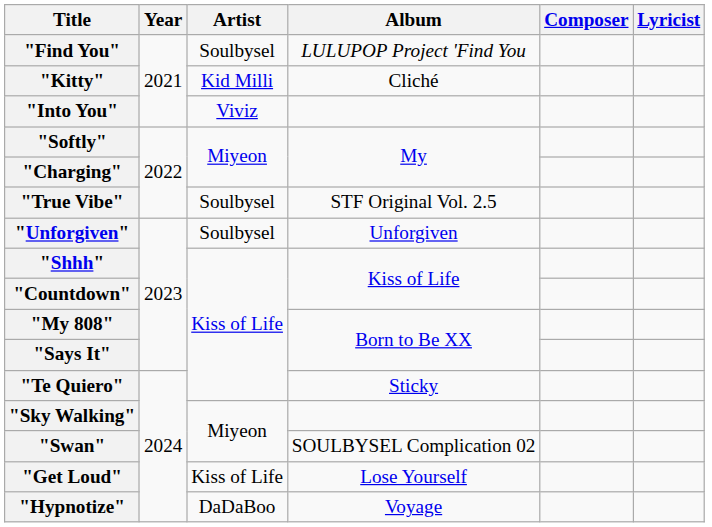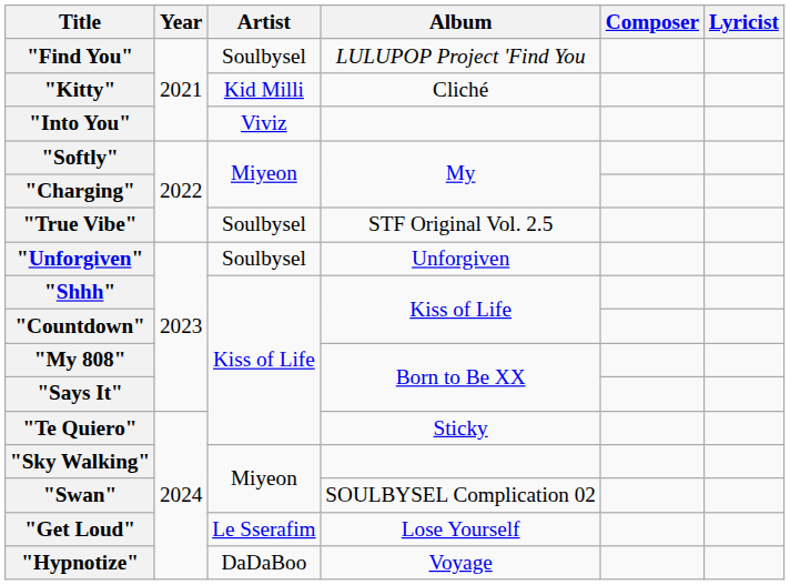"Get Loud" | Artist: Kiss of Life -> Le Sserafim
